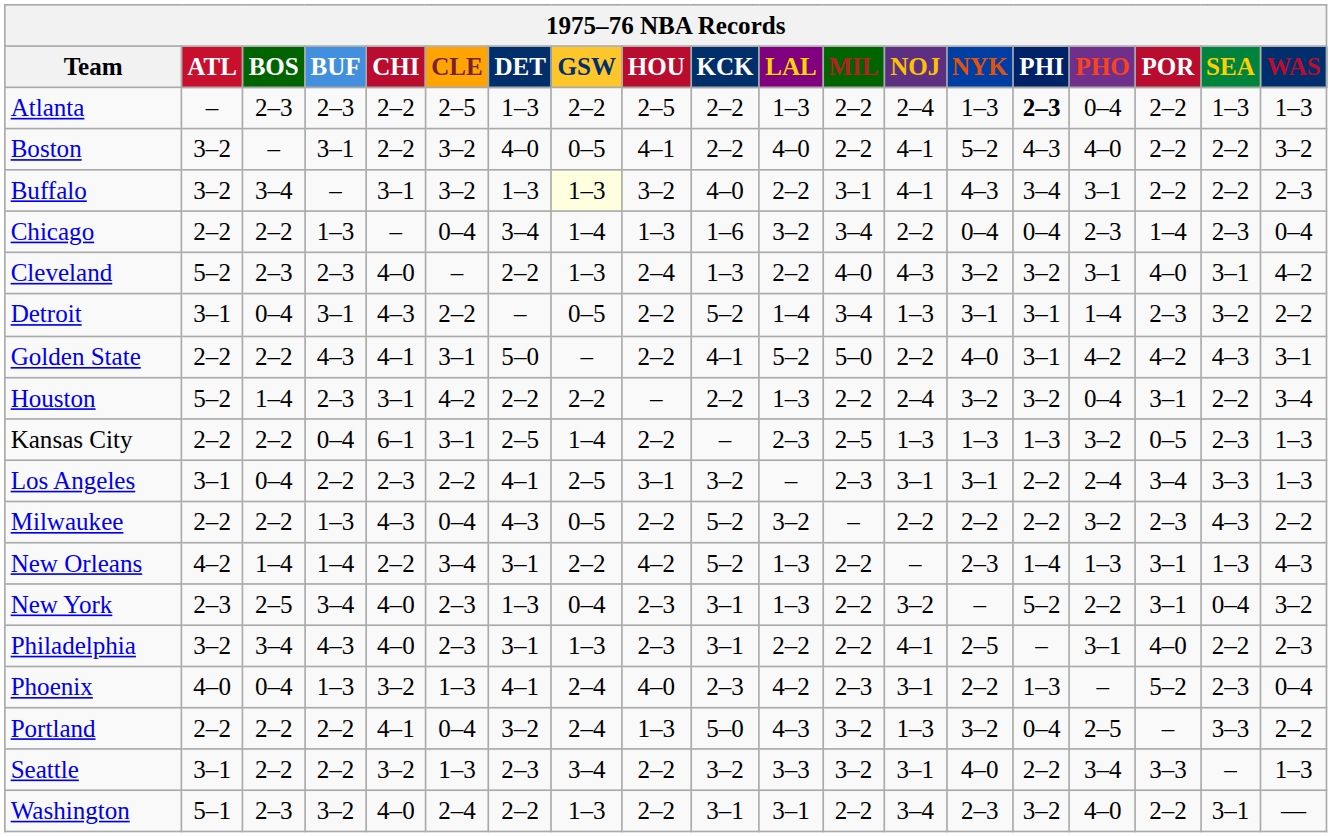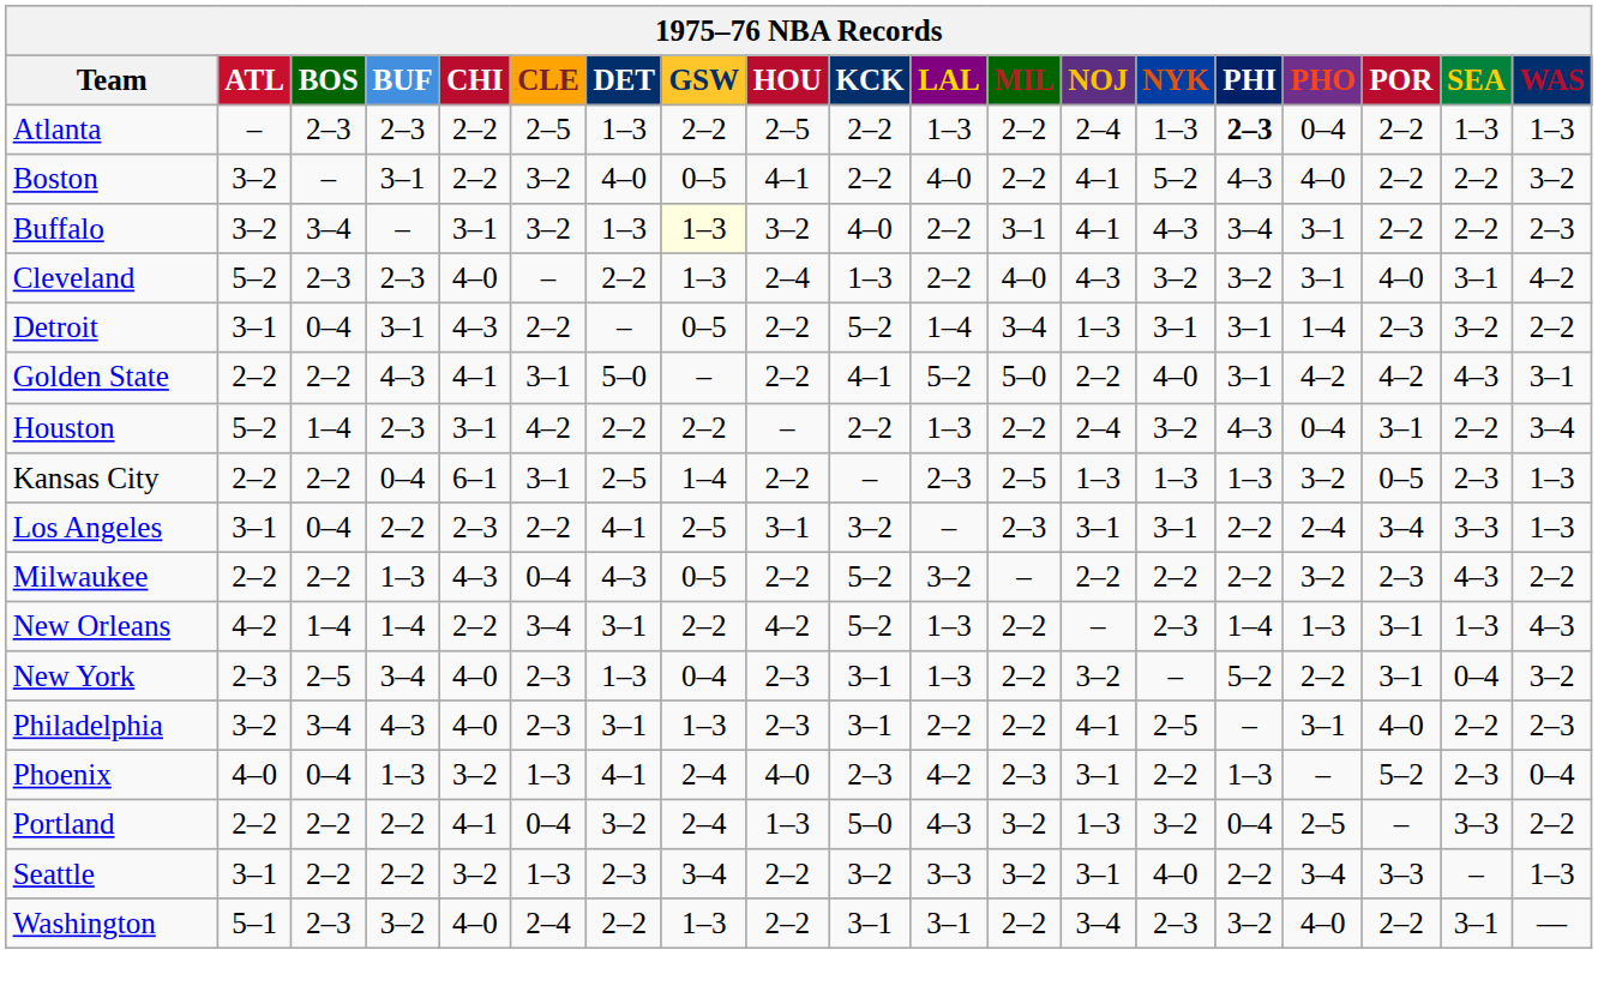- row: Chicago | 2–2 | 2–2 | 1–3 | – | 0–4 | 3–4 | 1–4 | 1–3 | 1–6 | 3–2 | 3–4 | 2–2 | 0–4 | 0–4 | 2–3 | 1–4 | 2–3 | 0–4
Houston | PHI: 3–2 -> 4–3
